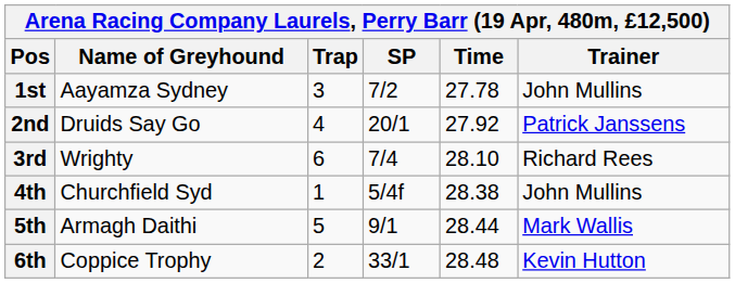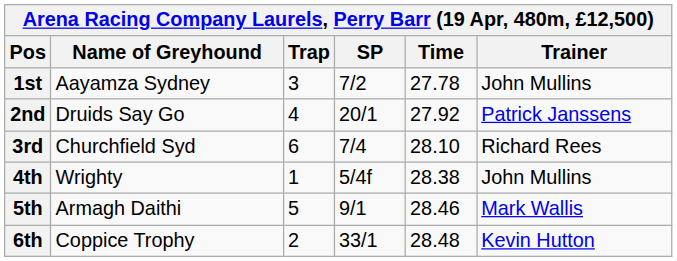3rd | Name of Greyhound: Wrighty -> Churchfield Syd
4th | Name of Greyhound: Churchfield Syd -> Wrighty
5th | Time: 28.44 -> 28.46
